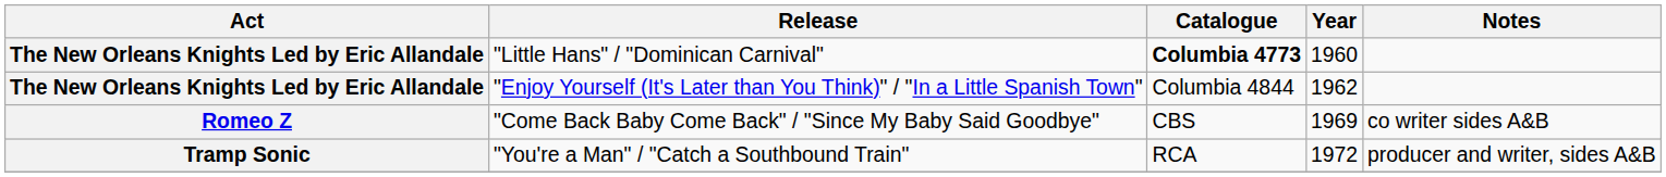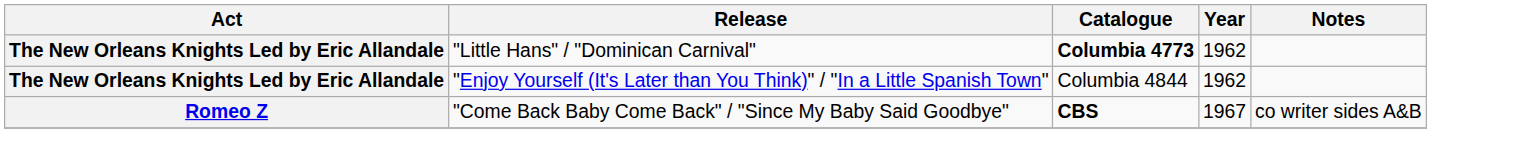"Little Hans" / "Dominican Carnival" | Year: 1960 -> 1962
"Come Back Baby Come Back" / "Since My Baby Said Goodbye" | Catalogue: normal -> bold
"Come Back Baby Come Back" / "Since My Baby Said Goodbye" | Year: 1969 -> 1967
- row: Tramp Sonic | "You're a Man" / "Catch a Southbound Train" | RCA | 1972 | producer and writer, sides A&B
